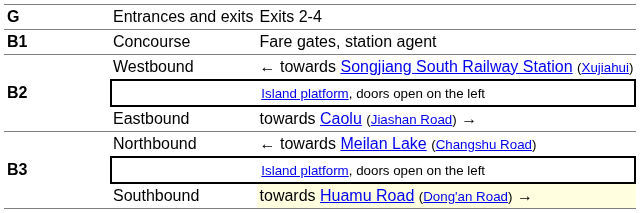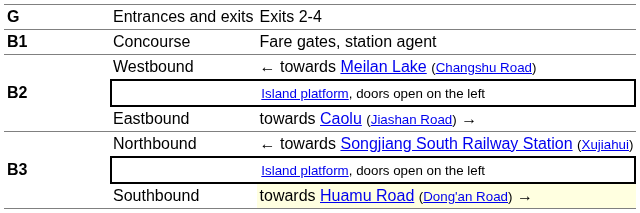Westbound | column 3: ← towards Songjiang South Railway Station (Xujiahui) -> ← towards Meilan Lake (Changshu Road)
Northbound | column 3: ← towards Meilan Lake (Changshu Road) -> ← towards Songjiang South Railway Station (Xujiahui)
